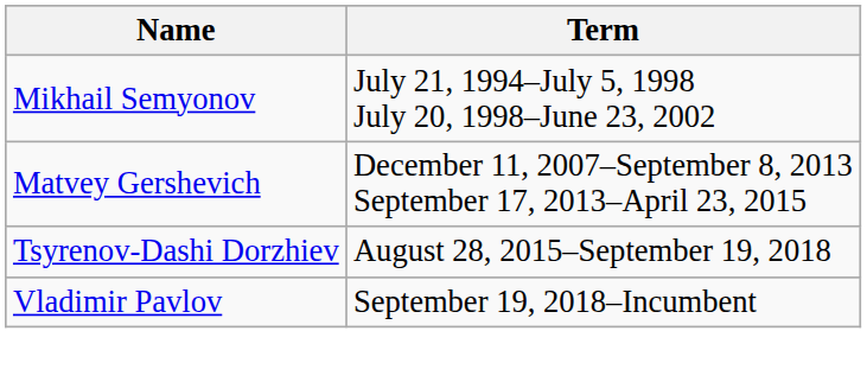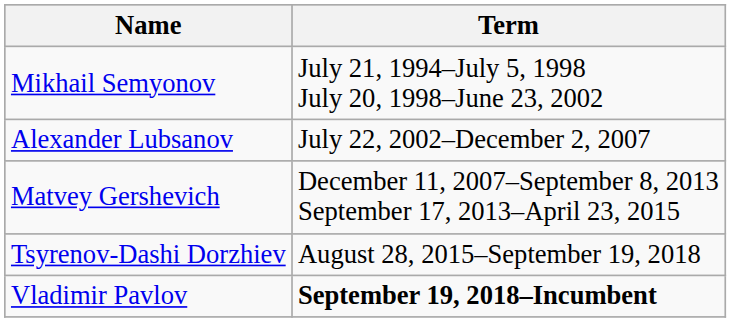+ row: Alexander Lubsanov | July 22, 2002–December 2, 2007
Vladimir Pavlov | Term: normal -> bold
